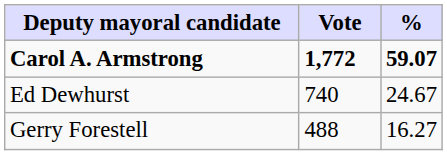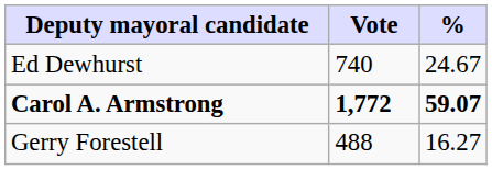rows swapped: Carol A. Armstrong <-> Ed Dewhurst
